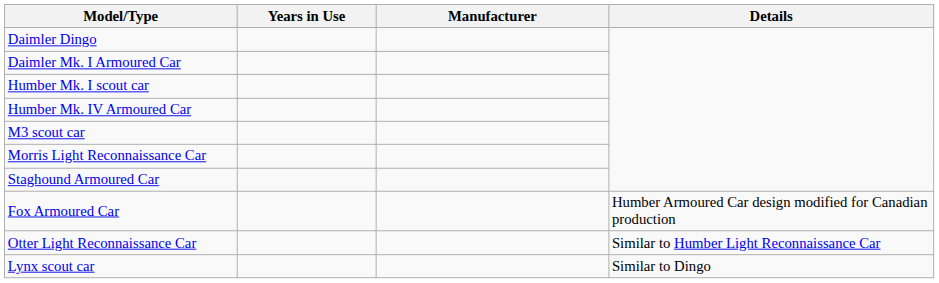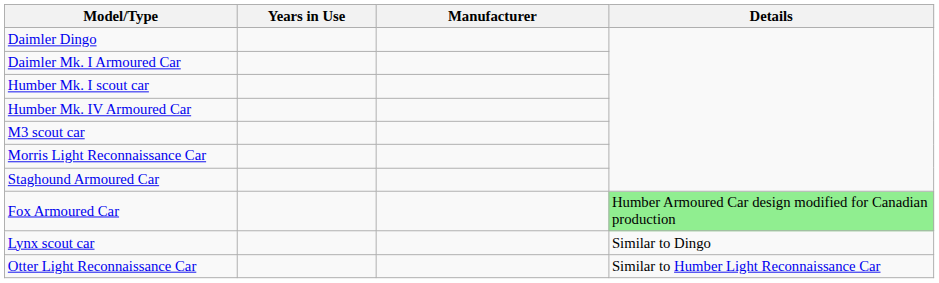Fox Armoured Car | Details: no background -> lightgreen background
rows swapped: Otter Light Reconnaissance Car <-> Lynx scout car
